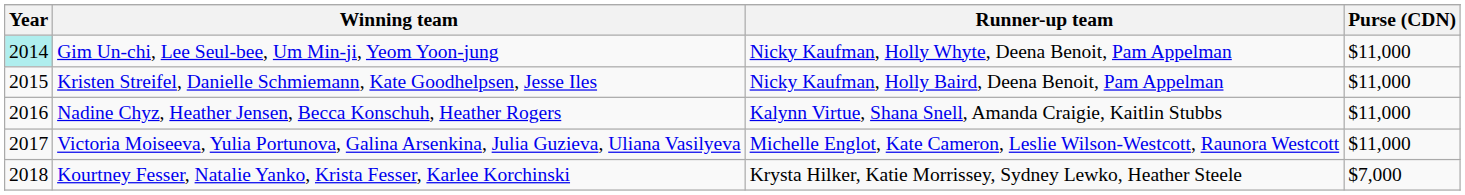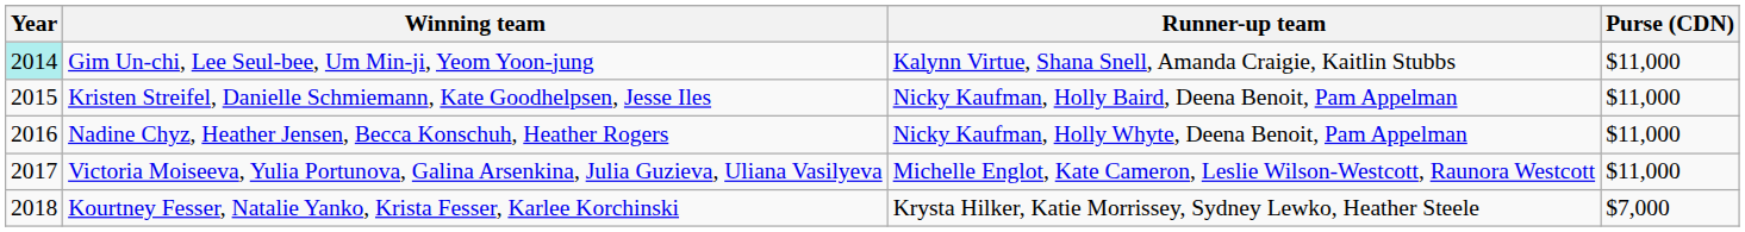Gim Un-chi, Lee Seul-bee, Um Min-ji, Yeom Yoon-jung | Runner-up team: Nicky Kaufman, Holly Whyte, Deena Benoit, Pam Appelman -> Kalynn Virtue, Shana Snell, Amanda Craigie, Kaitlin Stubbs
Nadine Chyz, Heather Jensen, Becca Konschuh, Heather Rogers | Runner-up team: Kalynn Virtue, Shana Snell, Amanda Craigie, Kaitlin Stubbs -> Nicky Kaufman, Holly Whyte, Deena Benoit, Pam Appelman
